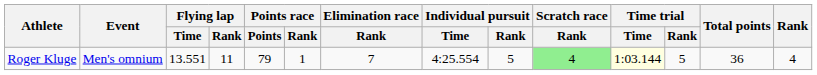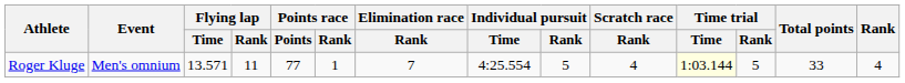Roger Kluge | Flying lap / Time: 13.551 -> 13.571
Roger Kluge | Points race / Points: 79 -> 77
Roger Kluge | Scratch race / Rank: lightgreen background -> no background
Roger Kluge | Total points: 36 -> 33
